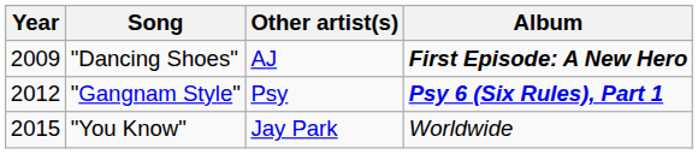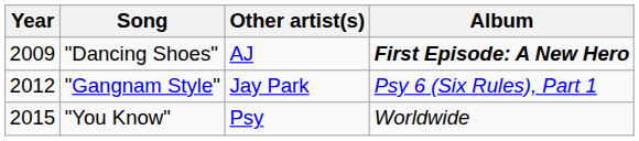"Gangnam Style" | Other artist(s): Psy -> Jay Park
"Gangnam Style" | Album: bold -> normal
"You Know" | Other artist(s): Jay Park -> Psy
